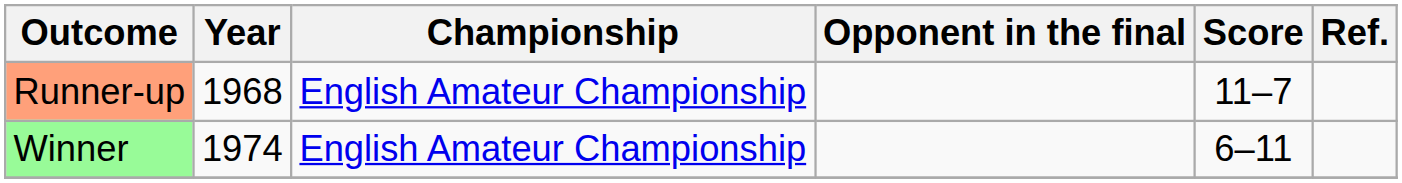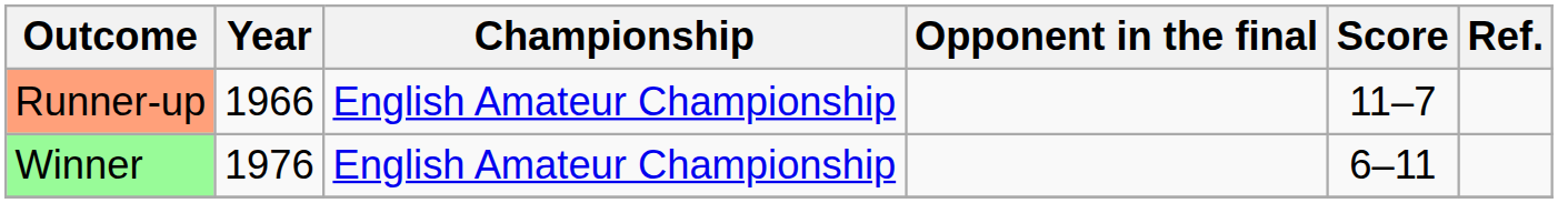Runner-up | Year: 1968 -> 1966
Winner | Year: 1974 -> 1976
